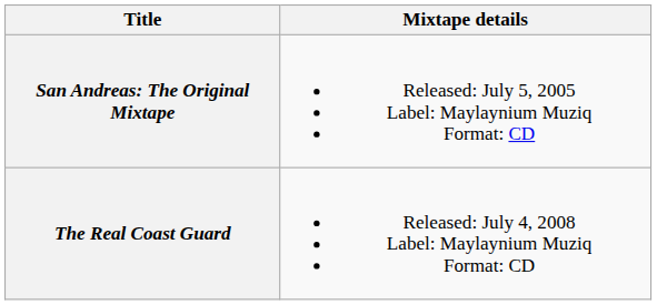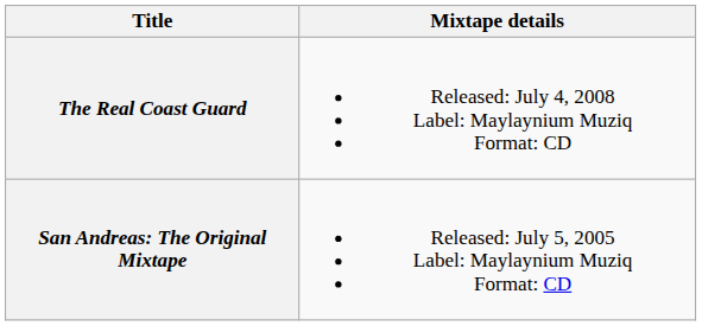rows swapped: San Andreas: The Original Mixtape <-> The Real Coast Guard
